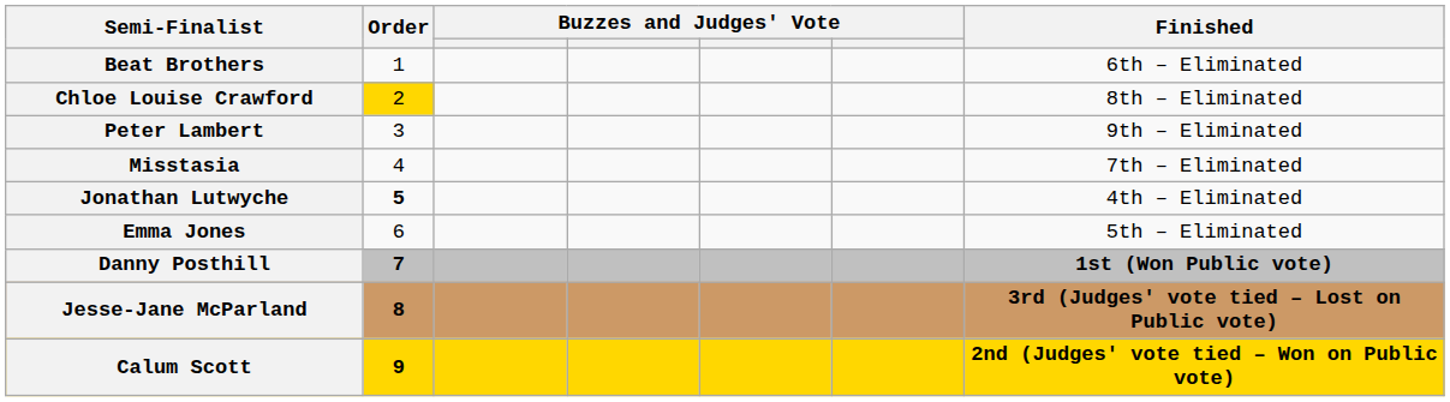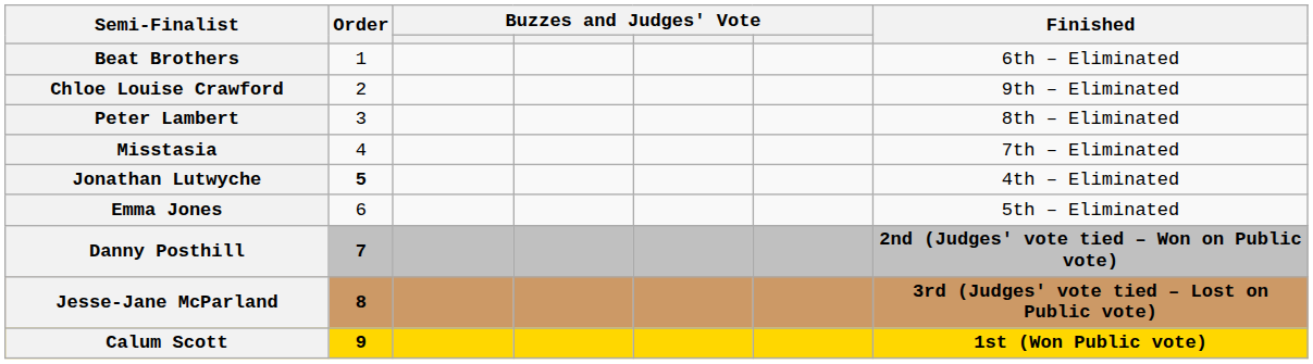Chloe Louise Crawford | Order: gold background -> no background
Chloe Louise Crawford | Finished: 8th – Eliminated -> 9th – Eliminated
Peter Lambert | Finished: 9th – Eliminated -> 8th – Eliminated
Danny Posthill | Finished: 1st (Won Public vote) -> 2nd (Judges' vote tied – Won on Public vote)
Calum Scott | Finished: 2nd (Judges' vote tied – Won on Public vote) -> 1st (Won Public vote)
